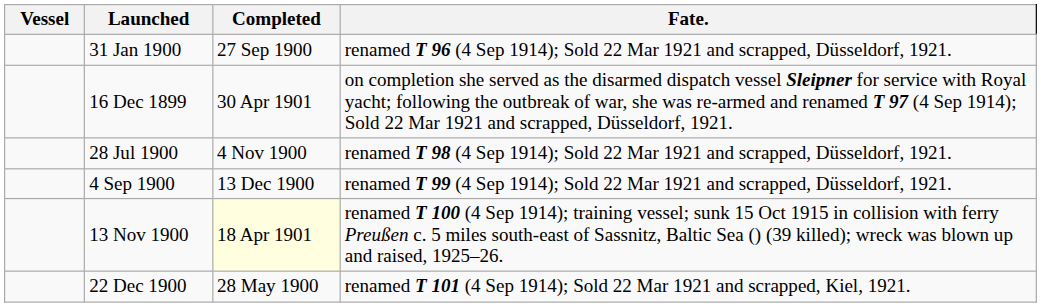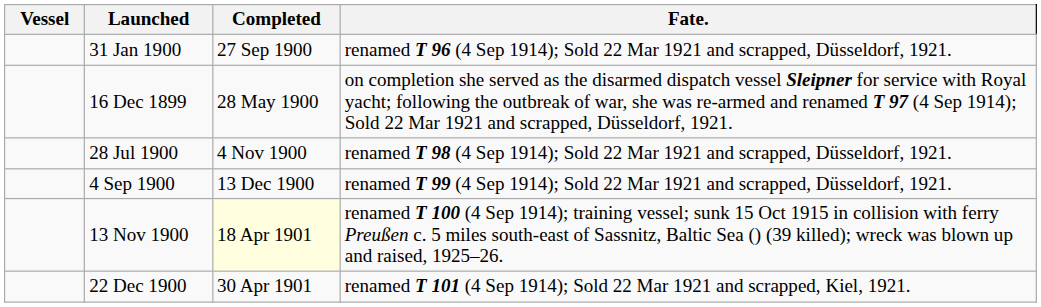16 Dec 1899 | Completed: 30 Apr 1901 -> 28 May 1900
22 Dec 1900 | Completed: 28 May 1900 -> 30 Apr 1901
